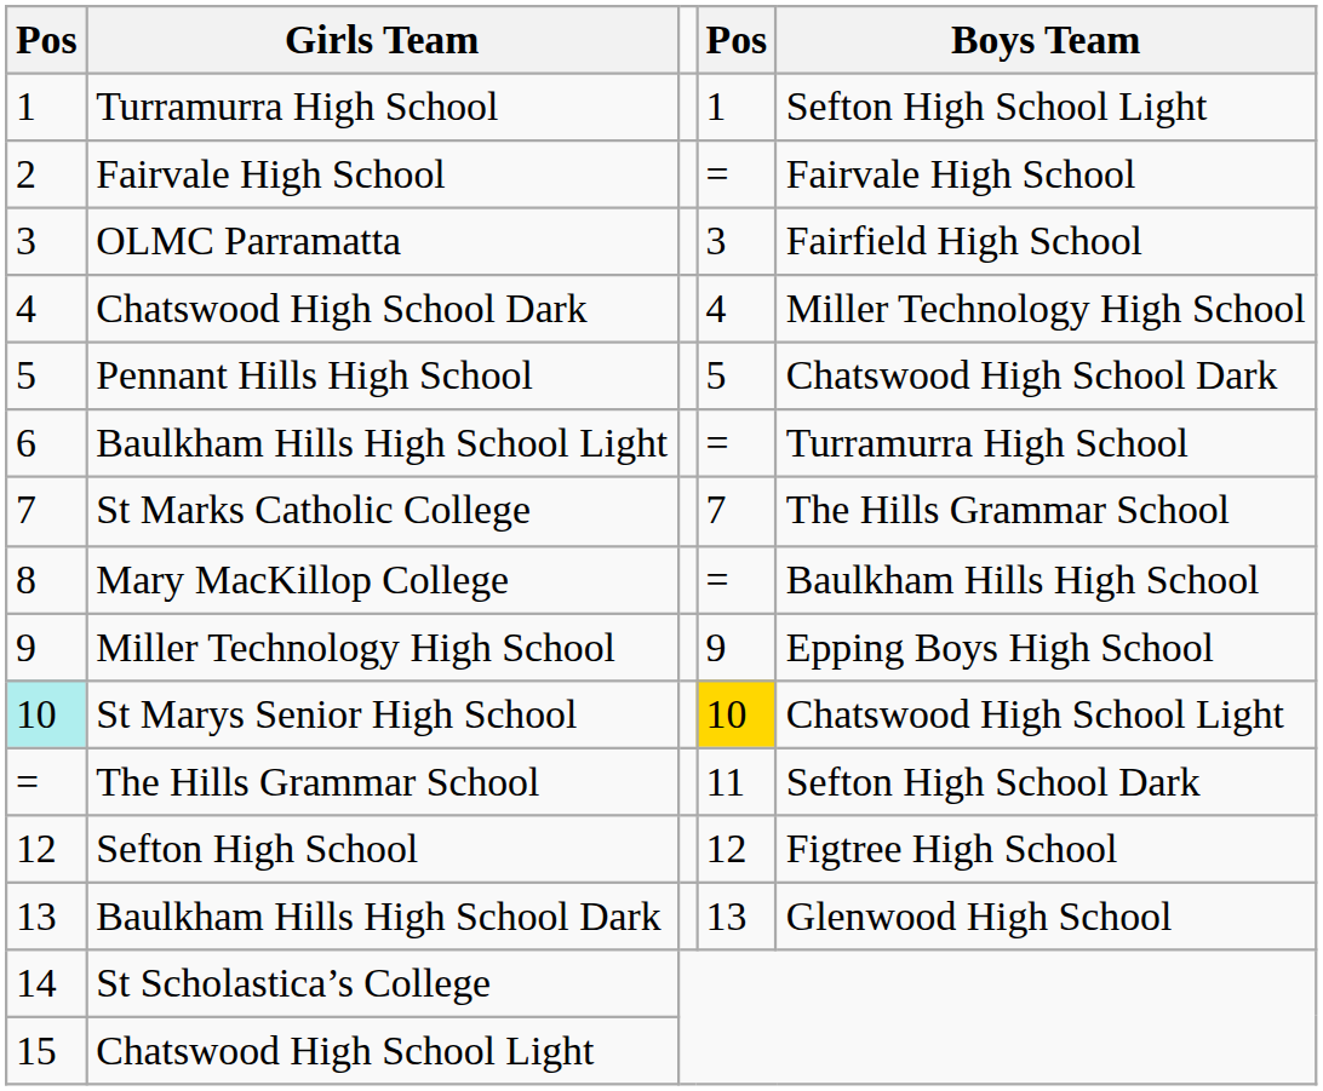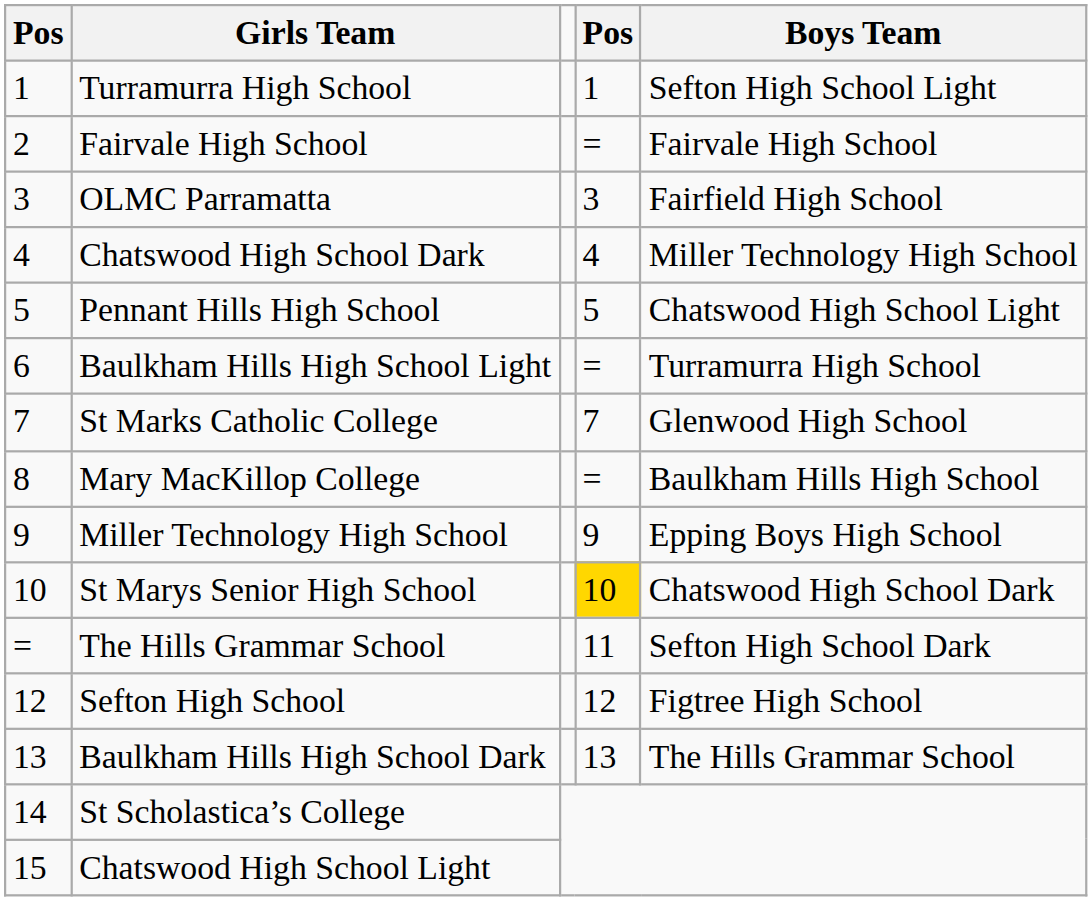Pennant Hills High School | Boys Team: Chatswood High School Dark -> Chatswood High School Light
St Marks Catholic College | Boys Team: The Hills Grammar School -> Glenwood High School
St Marys Senior High School | column 1: paleturquoise background -> no background
St Marys Senior High School | Boys Team: Chatswood High School Light -> Chatswood High School Dark
Baulkham Hills High School Dark | Boys Team: Glenwood High School -> The Hills Grammar School
